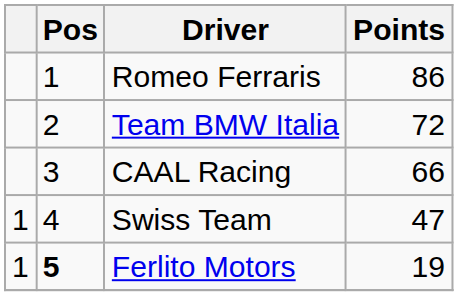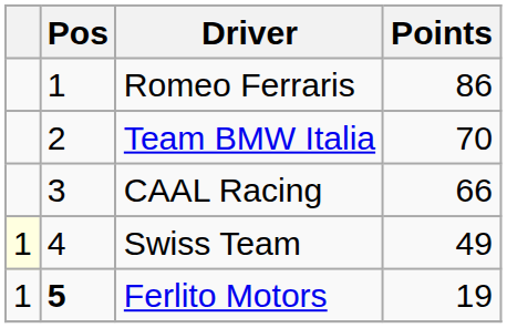Team BMW Italia | Points: 72 -> 70
Swiss Team | column 1: no background -> lightyellow background
Swiss Team | Points: 47 -> 49
